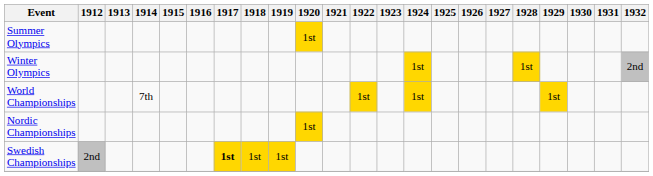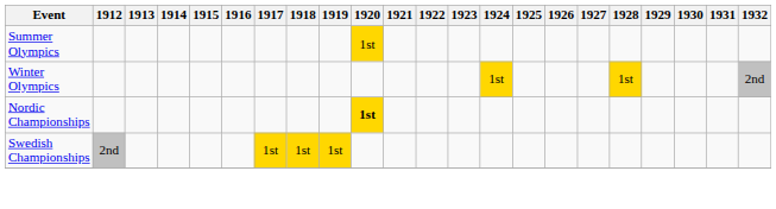- row: World Championships | 7th | 1st | 1st | 1st
Nordic Championships | 1920: normal -> bold
Swedish Championships | 1917: bold -> normal
